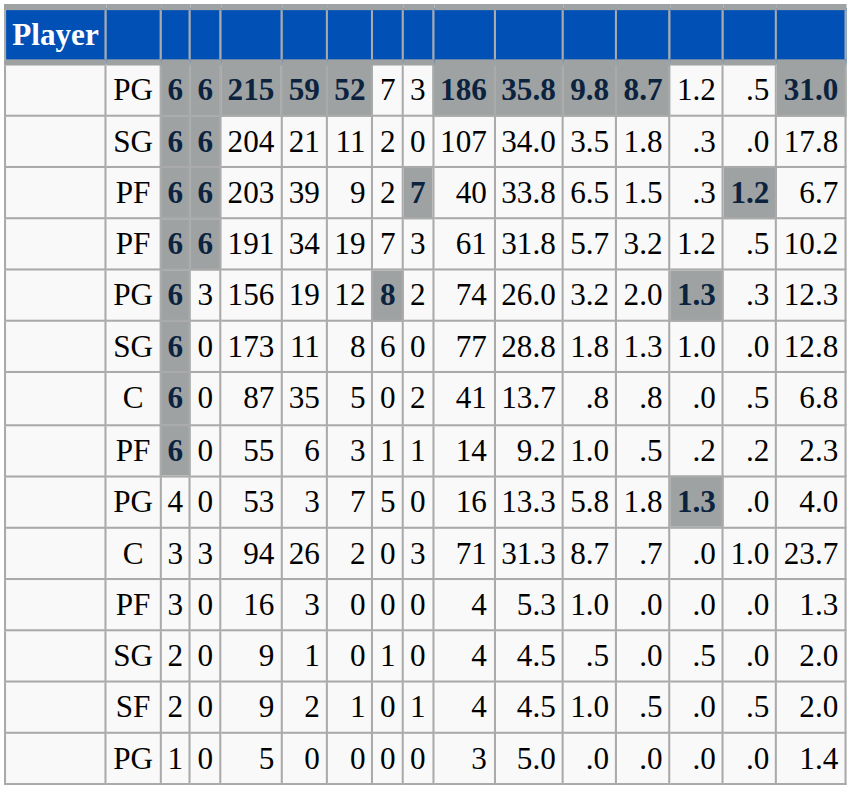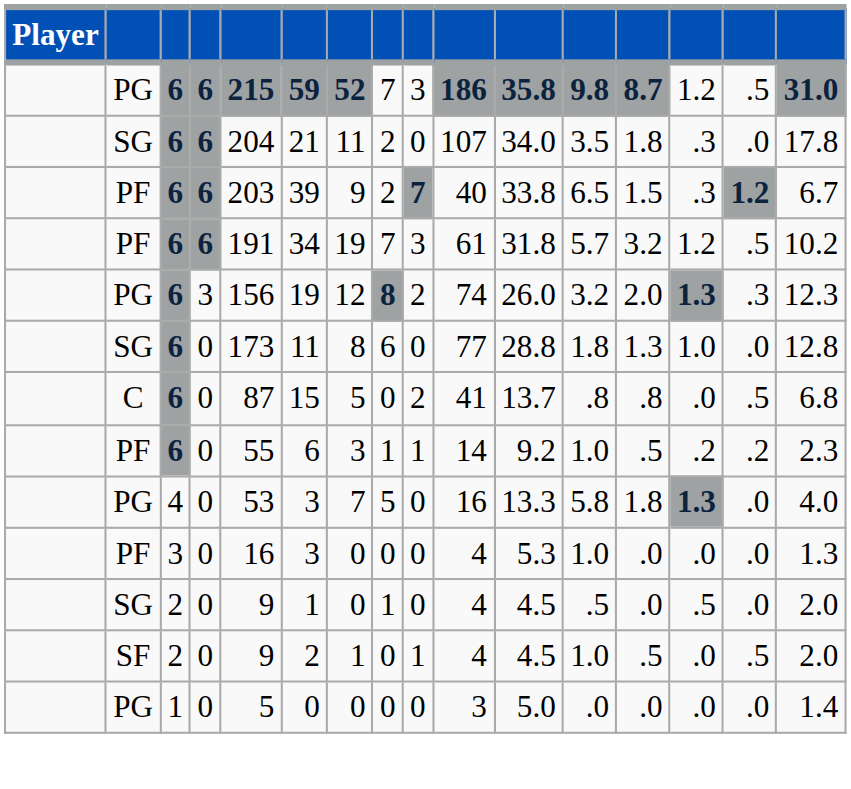C / 6 | column 6: 35 -> 15
- row: C | 3 | 3 | 94 | 26 | 2 | 0 | 3 | 71 | 31.3 | 8.7 | .7 | .0 | 1.0 | 23.7
